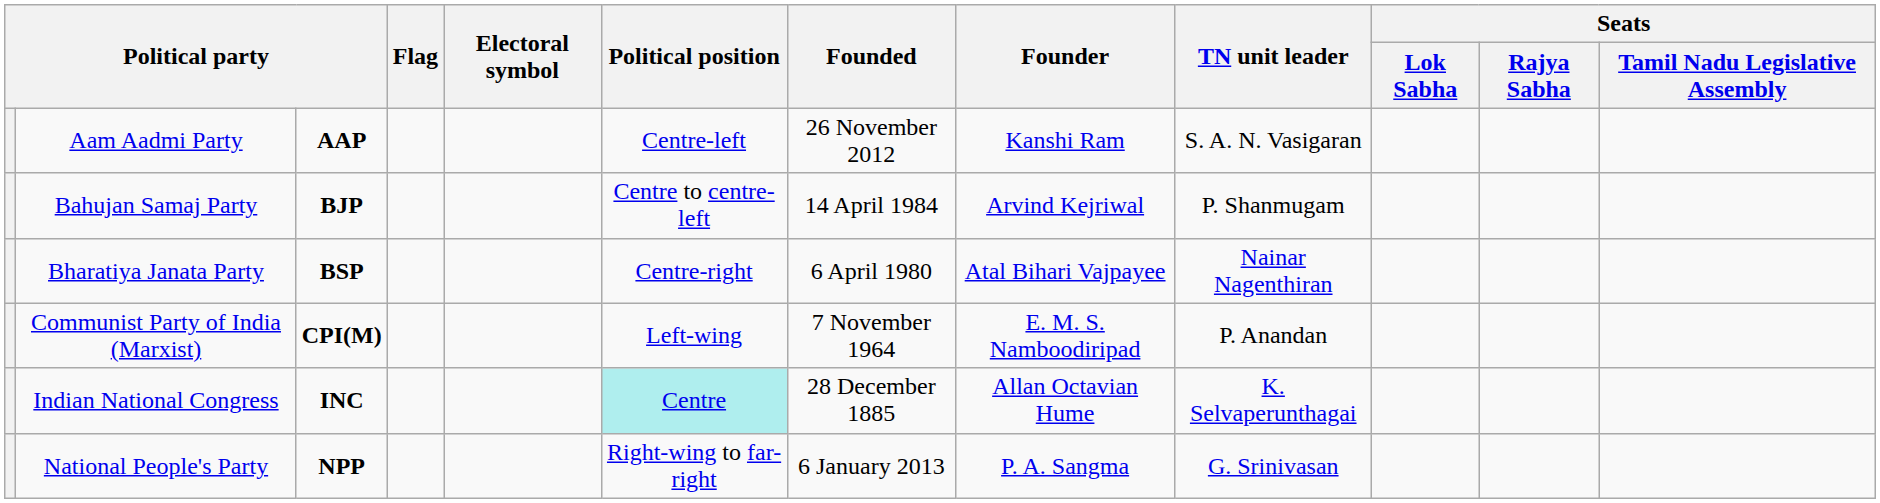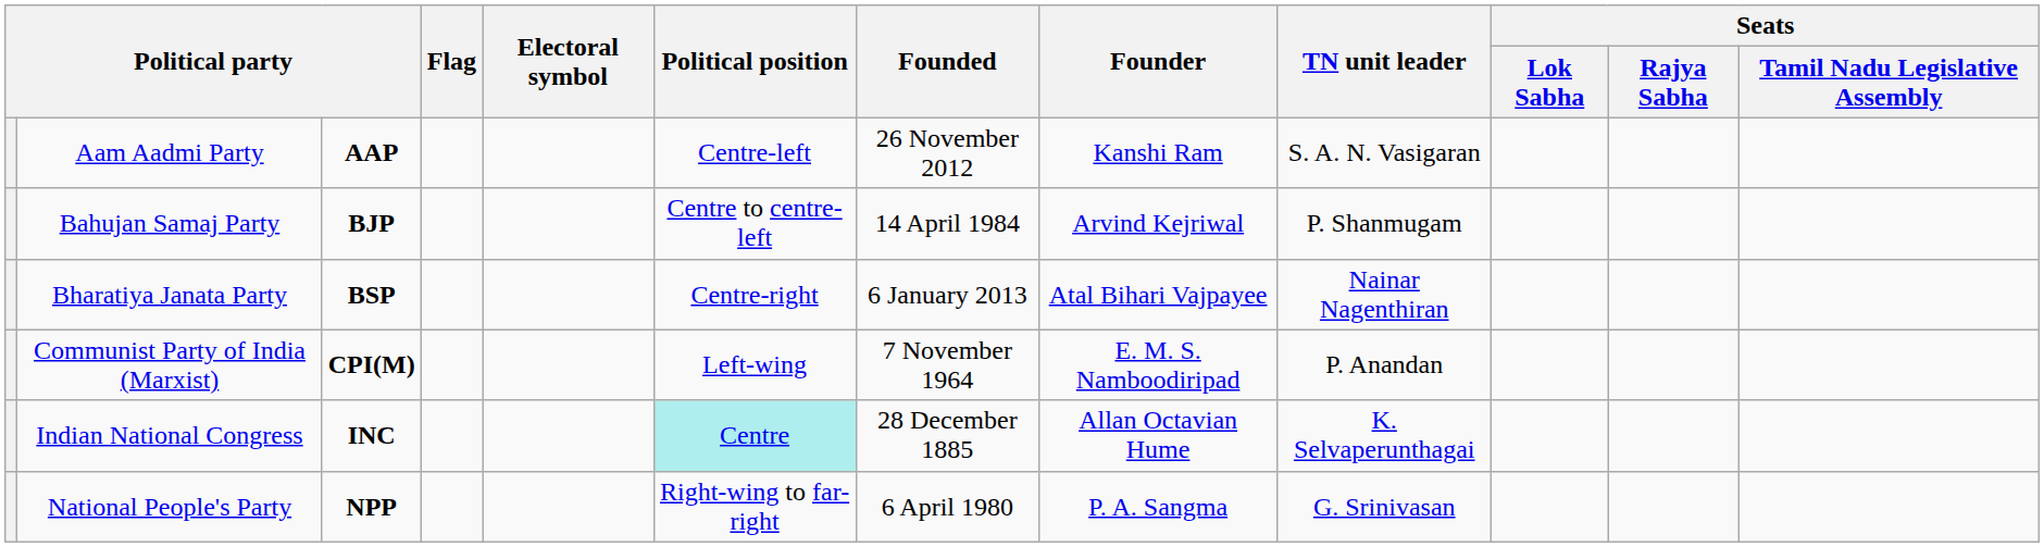Bharatiya Janata Party | Founded: 6 April 1980 -> 6 January 2013
National People's Party | Founded: 6 January 2013 -> 6 April 1980
